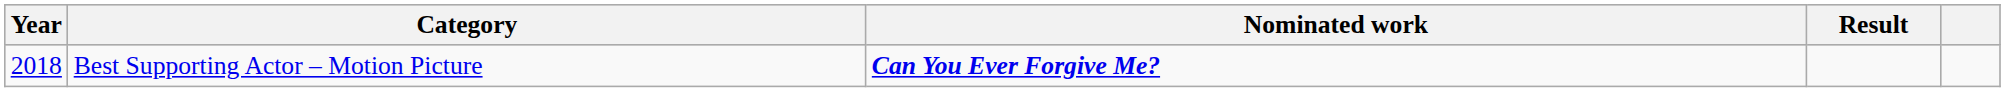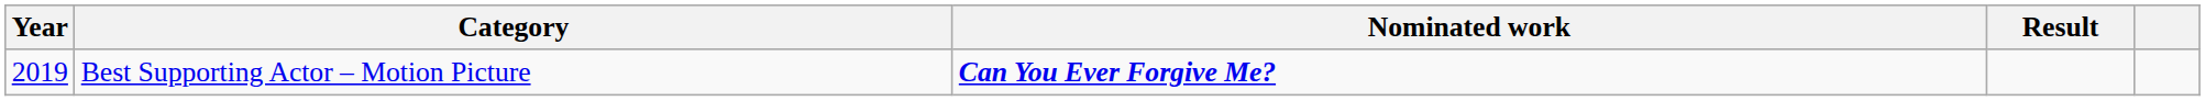Best Supporting Actor – Motion Picture | Year: 2018 -> 2019
